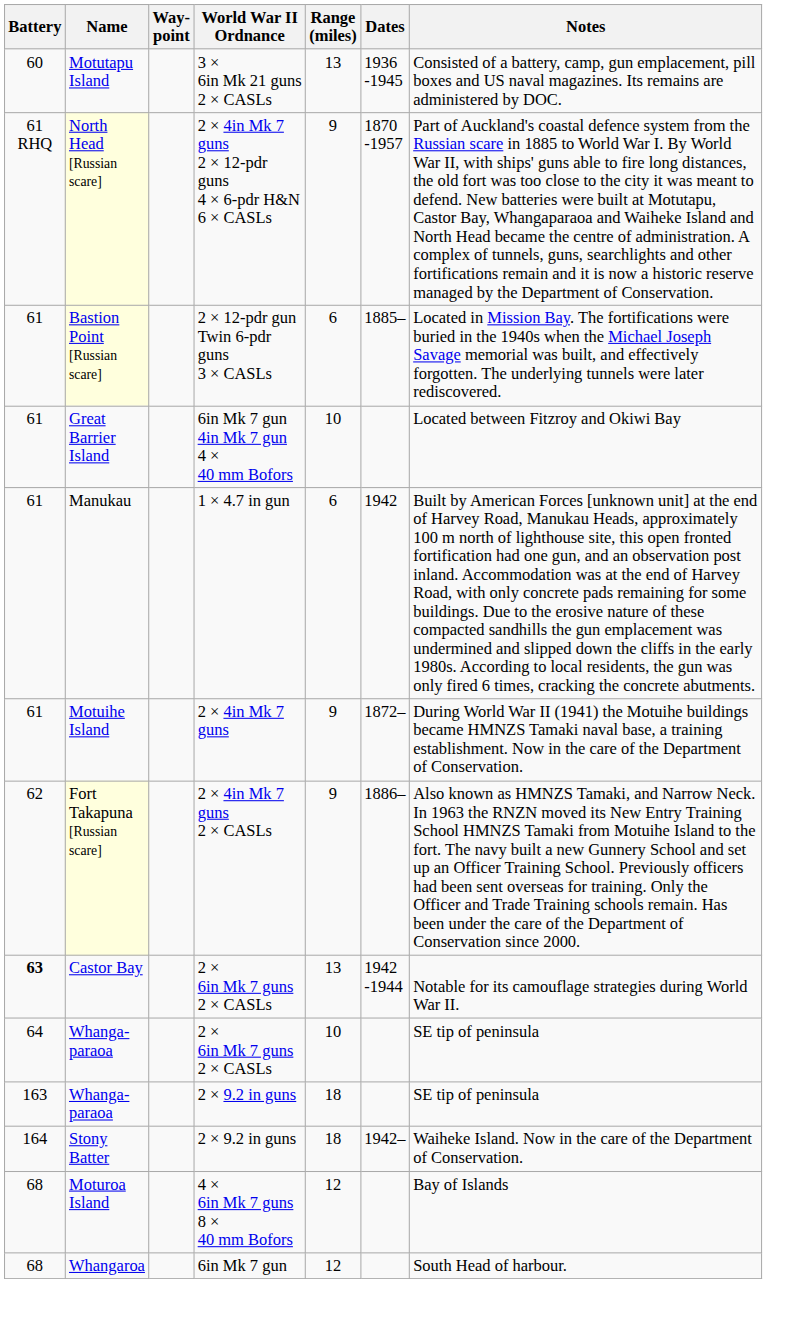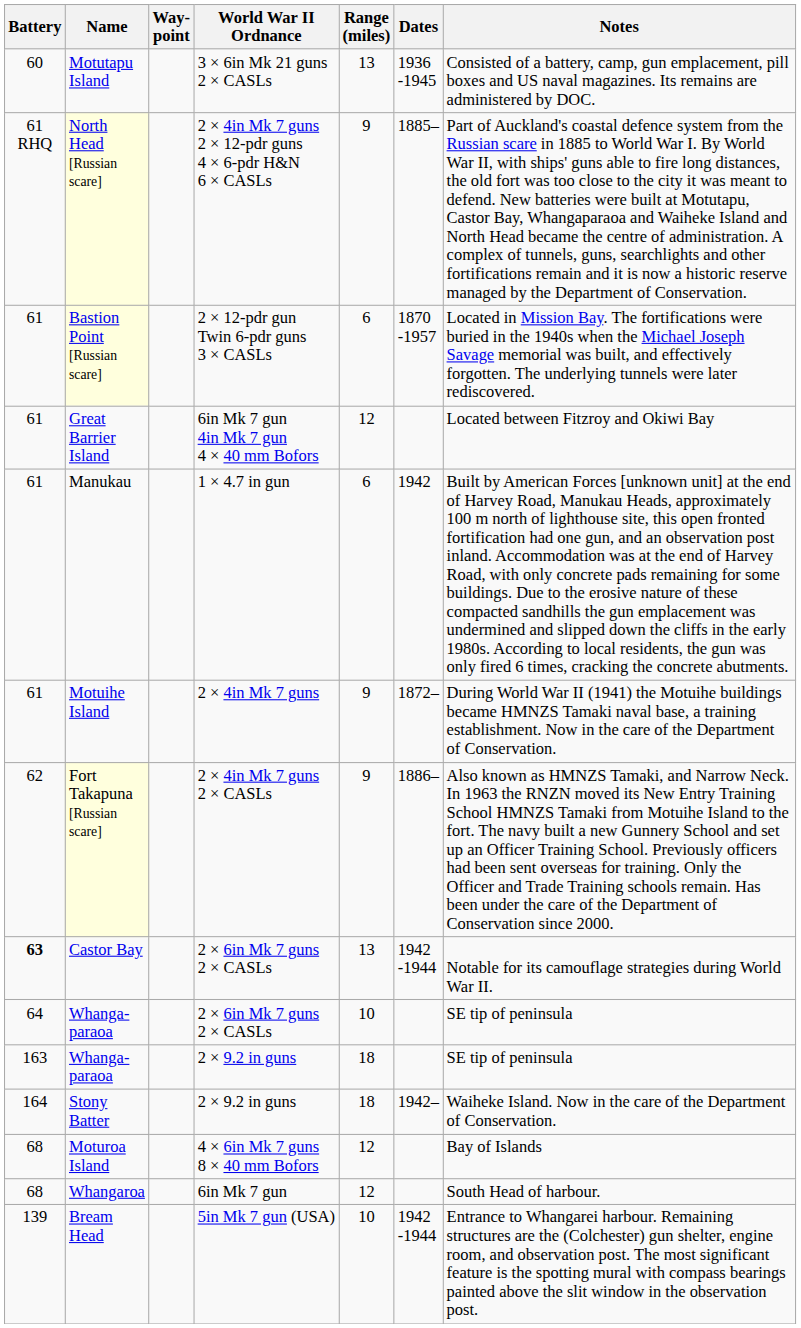North Head [Russian scare] | Dates: 1870 -1957 -> 1885–
Bastion Point [Russian scare] | Dates: 1885– -> 1870 -1957
Great Barrier Island | Range (miles): 10 -> 12
+ row: 139 | Bream Head | 5in Mk 7 gun (USA) | 10 | 1942 -1944 | Entrance to Whangarei harbour. Remaining structures are the (Colchester) gun shelter, engine room, and observation post. The most significant feature is the spotting mural with compass bearings painted above the slit window in the observation post.
